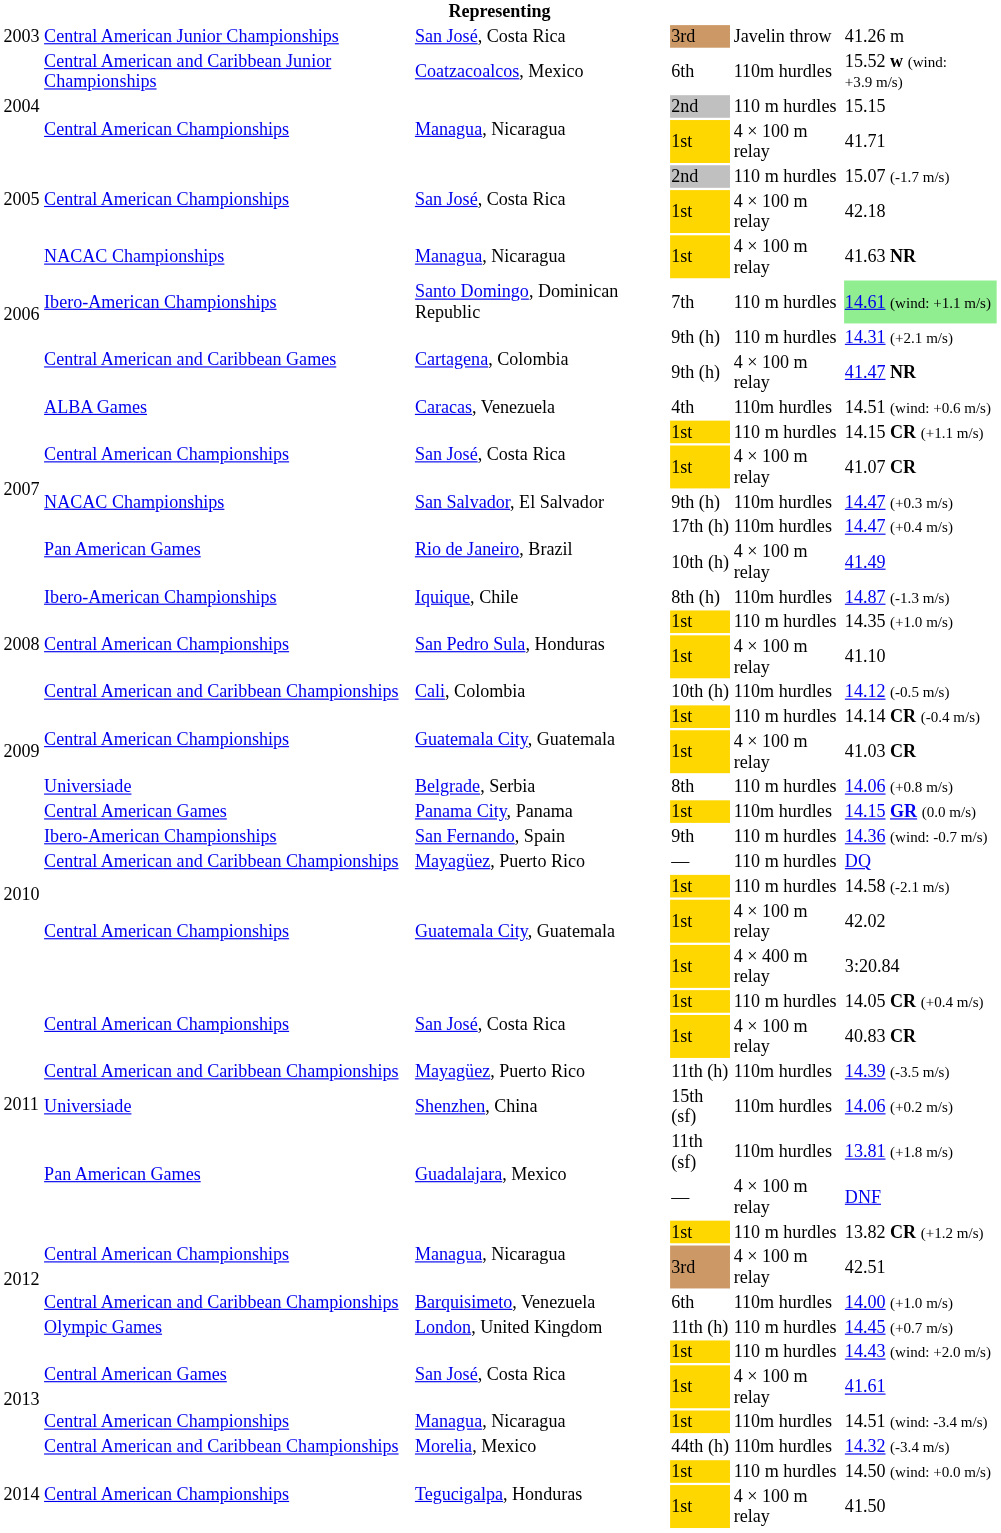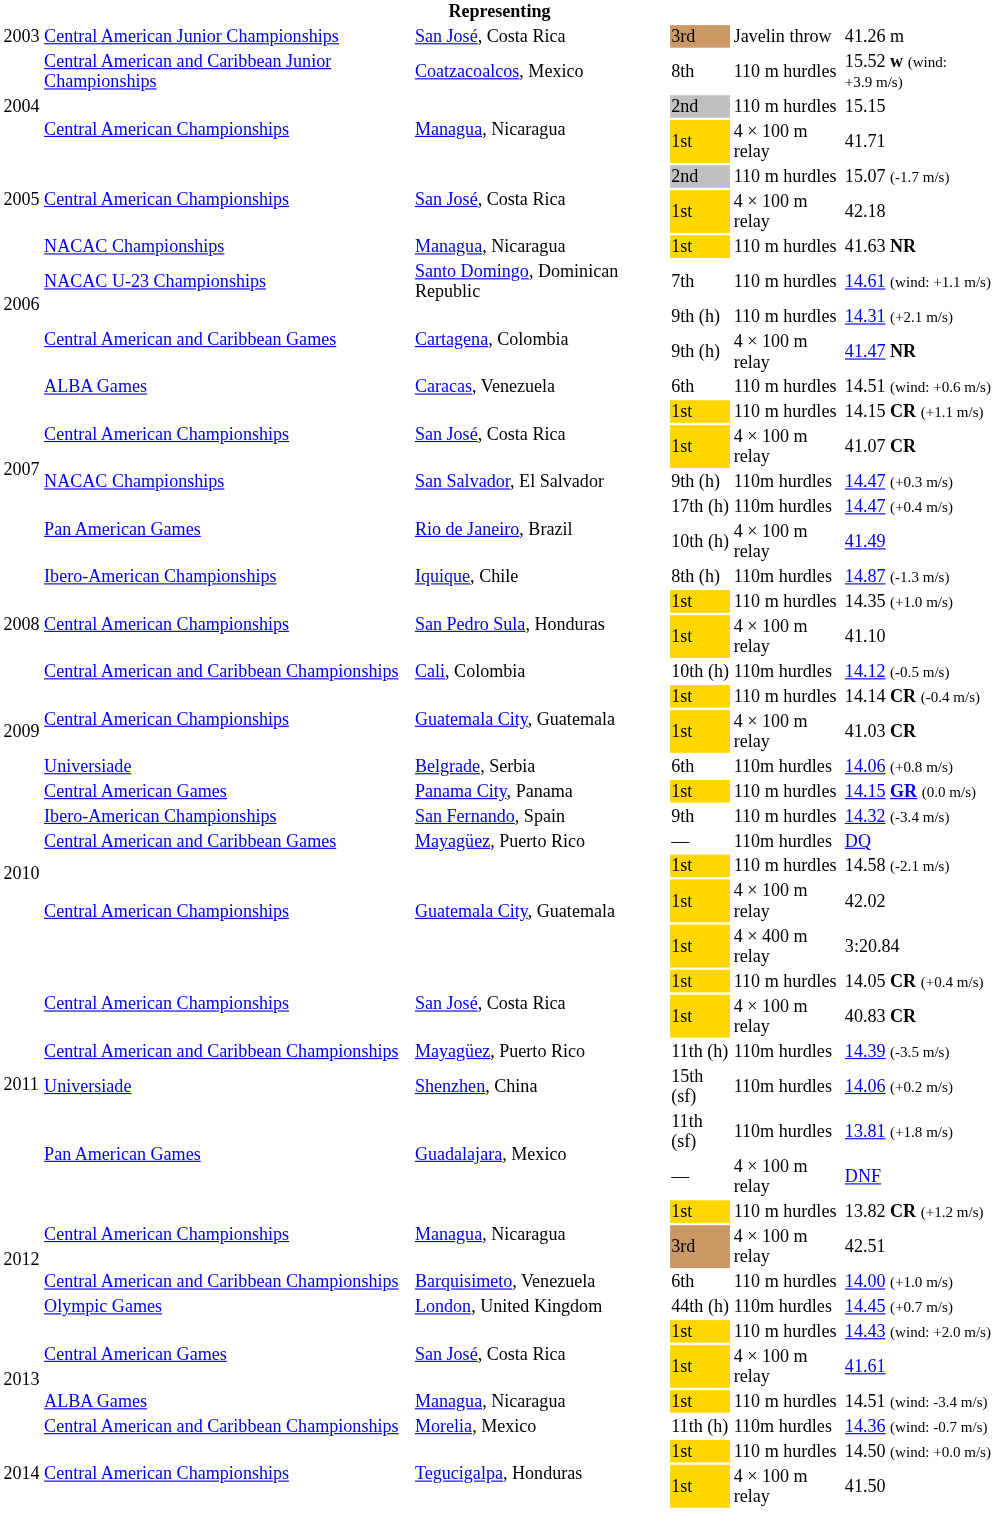Coatzacoalcos, Mexico | column 4: 6th -> 8th
Coatzacoalcos, Mexico | column 5: 110m hurdles -> 110 m hurdles
2006 / Managua, Nicaragua | column 5: 4 × 100 m relay -> 110 m hurdles
Santo Domingo, Dominican Republic | column 2: Ibero-American Championships -> NACAC U-23 Championships
Santo Domingo, Dominican Republic | column 6: lightgreen background -> no background
Caracas, Venezuela | column 4: 4th -> 6th
Caracas, Venezuela | column 5: 110m hurdles -> 110 m hurdles
Belgrade, Serbia | column 4: 8th -> 6th
Belgrade, Serbia | column 5: 110 m hurdles -> 110m hurdles
Panama City, Panama | column 5: 110m hurdles -> 110 m hurdles
San Fernando, Spain | column 6: 14.36 (wind: -0.7 m/s) -> 14.32 (-3.4 m/s)
2010 / Mayagüez, Puerto Rico | column 2: Central American and Caribbean Championships -> Central American and Caribbean Games
2010 / Mayagüez, Puerto Rico | column 5: 110 m hurdles -> 110m hurdles
Barquisimeto, Venezuela | column 5: 110m hurdles -> 110 m hurdles
London, United Kingdom | column 4: 11th (h) -> 44th (h)
London, United Kingdom | column 5: 110 m hurdles -> 110m hurdles
2013 / Managua, Nicaragua | column 2: Central American Championships -> ALBA Games
2013 / Managua, Nicaragua | column 5: 110m hurdles -> 110 m hurdles
Morelia, Mexico | column 4: 44th (h) -> 11th (h)
Morelia, Mexico | column 6: 14.32 (-3.4 m/s) -> 14.36 (wind: -0.7 m/s)
